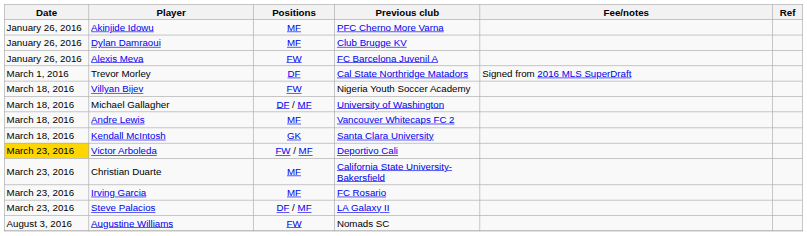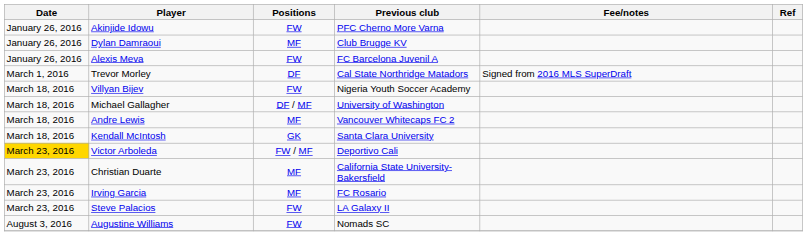Akinjide Idowu | Positions: MF -> FW
Steve Palacios | Positions: DF / MF -> FW
